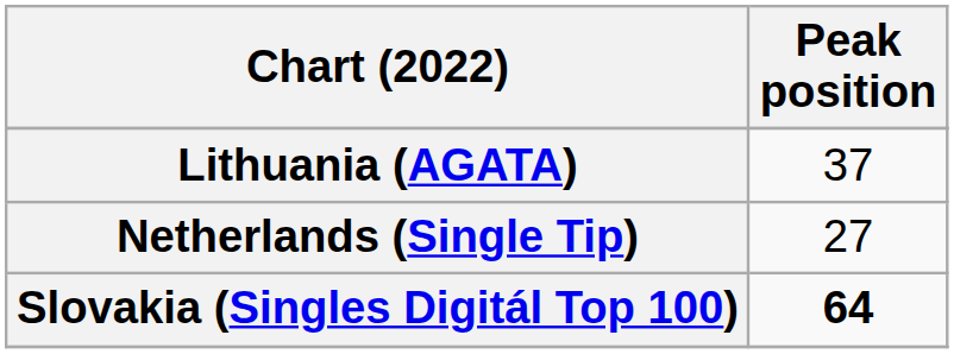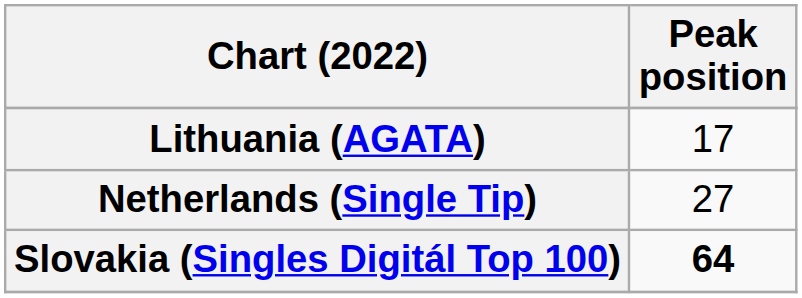Lithuania (AGATA) | Peak position: 37 -> 17
